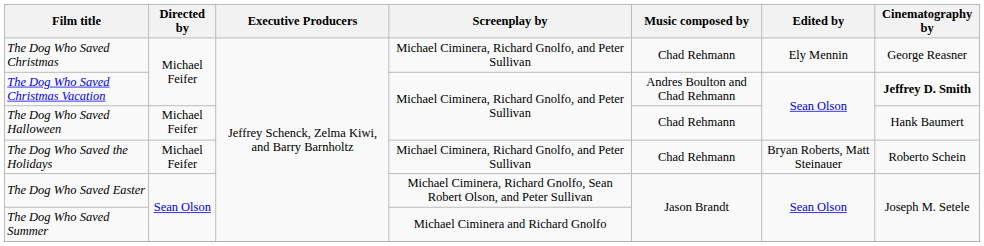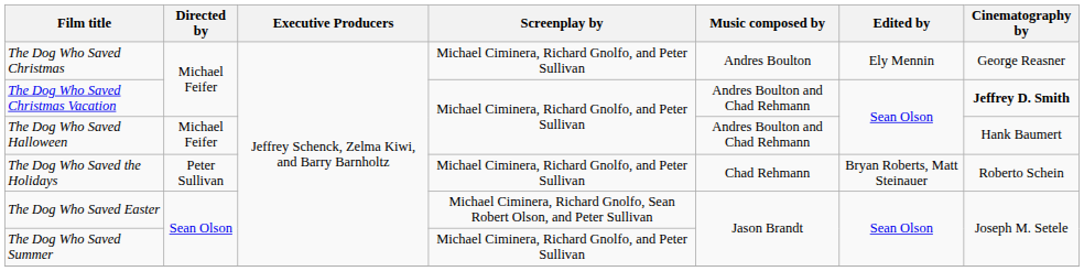The Dog Who Saved Christmas | Music composed by: Chad Rehmann -> Andres Boulton
The Dog Who Saved Halloween | Music composed by: Chad Rehmann -> Andres Boulton and Chad Rehmann
The Dog Who Saved the Holidays | Directed by: Michael Feifer -> Peter Sullivan
The Dog Who Saved Summer | Screenplay by: Michael Ciminera and Richard Gnolfo -> Michael Ciminera, Richard Gnolfo, and Peter Sullivan
